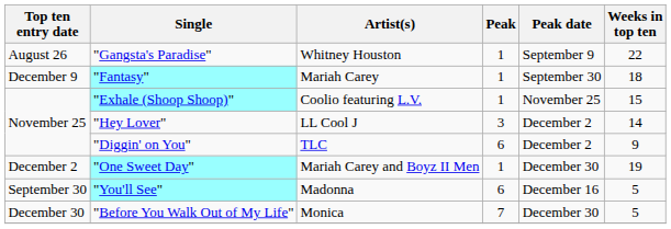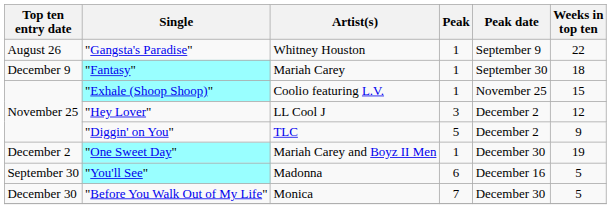"Hey Lover" | Weeks in top ten: 14 -> 12
"Diggin' on You" | Peak: 6 -> 5
